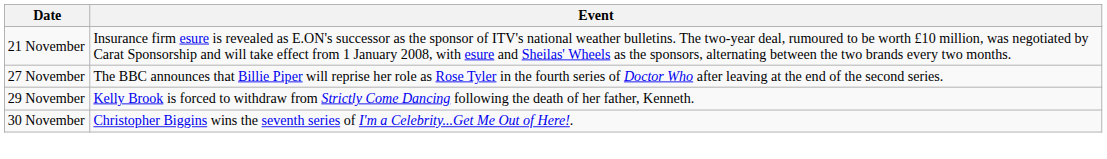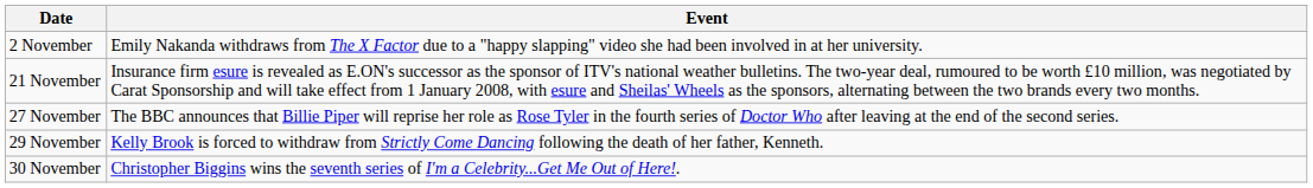+ row: 2 November | Emily Nakanda withdraws from The X Factor due to a "happy slapping" video she had been involved in at her university.
